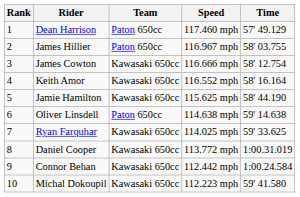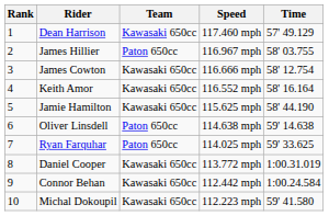Dean Harrison | Team: Paton 650cc -> Kawasaki 650cc
Ryan Farquhar | Team: Kawasaki 650cc -> Paton 650cc
